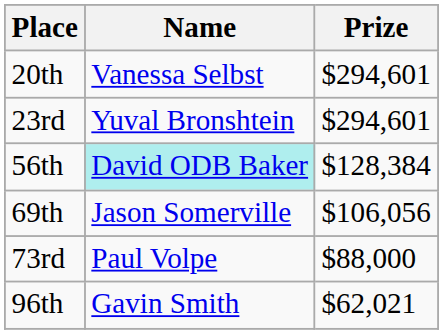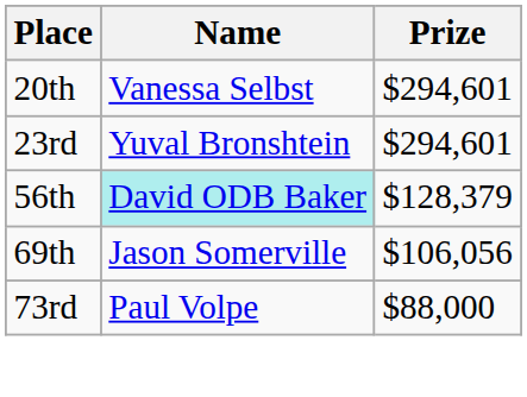56th | Prize: $128,384 -> $128,379
- row: 96th | Gavin Smith | $62,021
